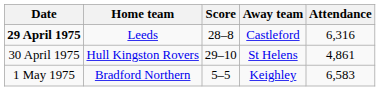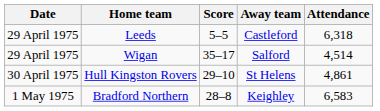Leeds | Date: bold -> normal
Leeds | Score: 28–8 -> 5–5
Leeds | Attendance: 6,316 -> 6,318
+ row: 29 April 1975 | Wigan | 35–17 | Salford | 4,514
Bradford Northern | Score: 5–5 -> 28–8
